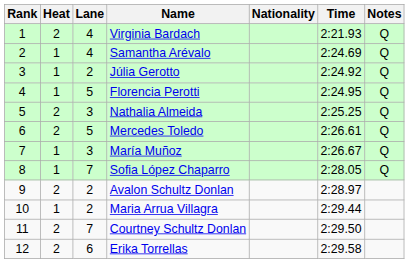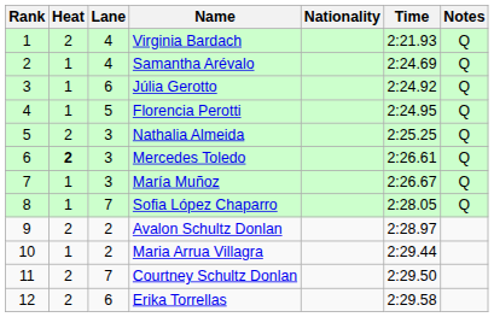Júlia Gerotto | Lane: 2 -> 6
Mercedes Toledo | Heat: normal -> bold
Mercedes Toledo | Lane: 5 -> 3
